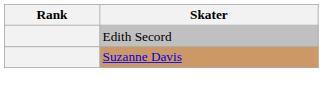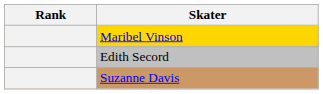+ row: Maribel Vinson
